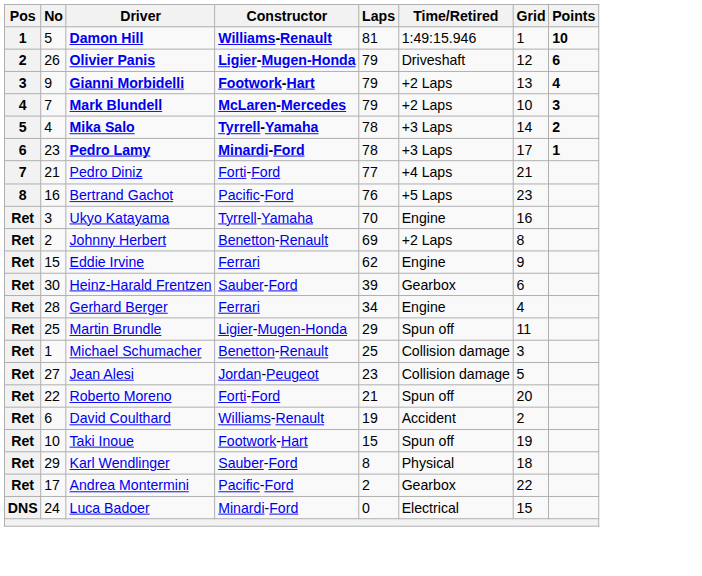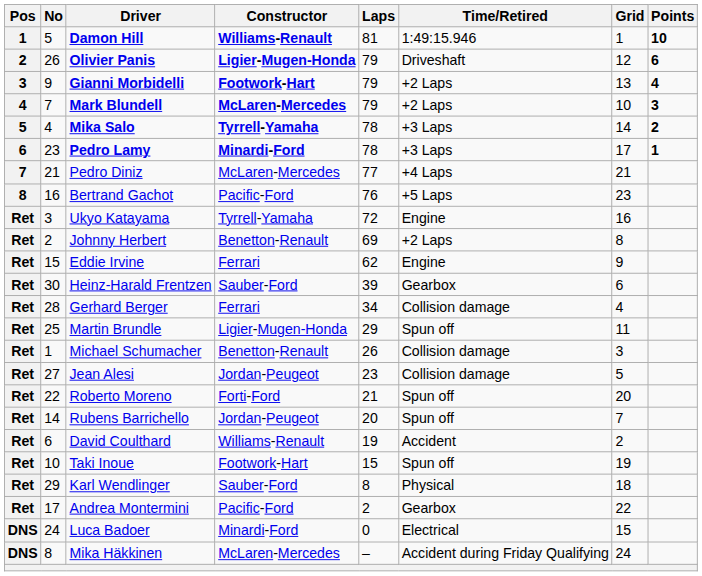Pedro Diniz | Constructor: Forti-Ford -> McLaren-Mercedes
Ukyo Katayama | Laps: 70 -> 72
Gerhard Berger | Time/Retired: Engine -> Collision damage
Michael Schumacher | Laps: 25 -> 26
+ row: Ret | 14 | Rubens Barrichello | Jordan-Peugeot | 20 | Spun off | 7
+ row: DNS | 8 | Mika Häkkinen | McLaren-Mercedes | – | Accident during Friday Qualifying | 24
